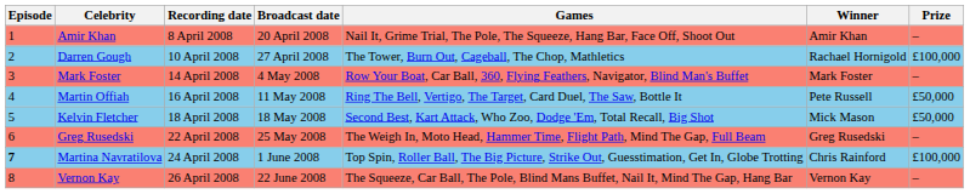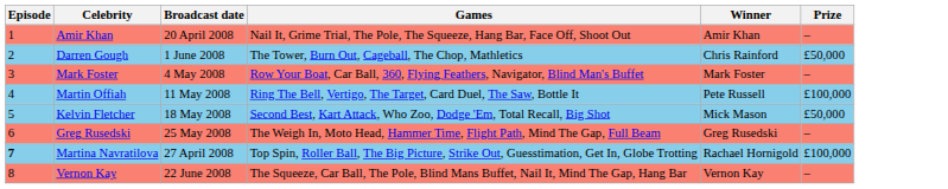- column: Recording date | 8 April 2008 | 10 April 2008 | 14 April 2008 | 16 April 2008 | 18 April 2008 | 22 April 2008 | 24 April 2008 | 26 April 2008
Darren Gough | Broadcast date: 27 April 2008 -> 1 June 2008
Darren Gough | Winner: Rachael Hornigold -> Chris Rainford
Darren Gough | Prize: £100,000 -> £50,000
Martin Offiah | Prize: £50,000 -> £100,000
Martina Navratilova | Broadcast date: 1 June 2008 -> 27 April 2008
Martina Navratilova | Winner: Chris Rainford -> Rachael Hornigold
